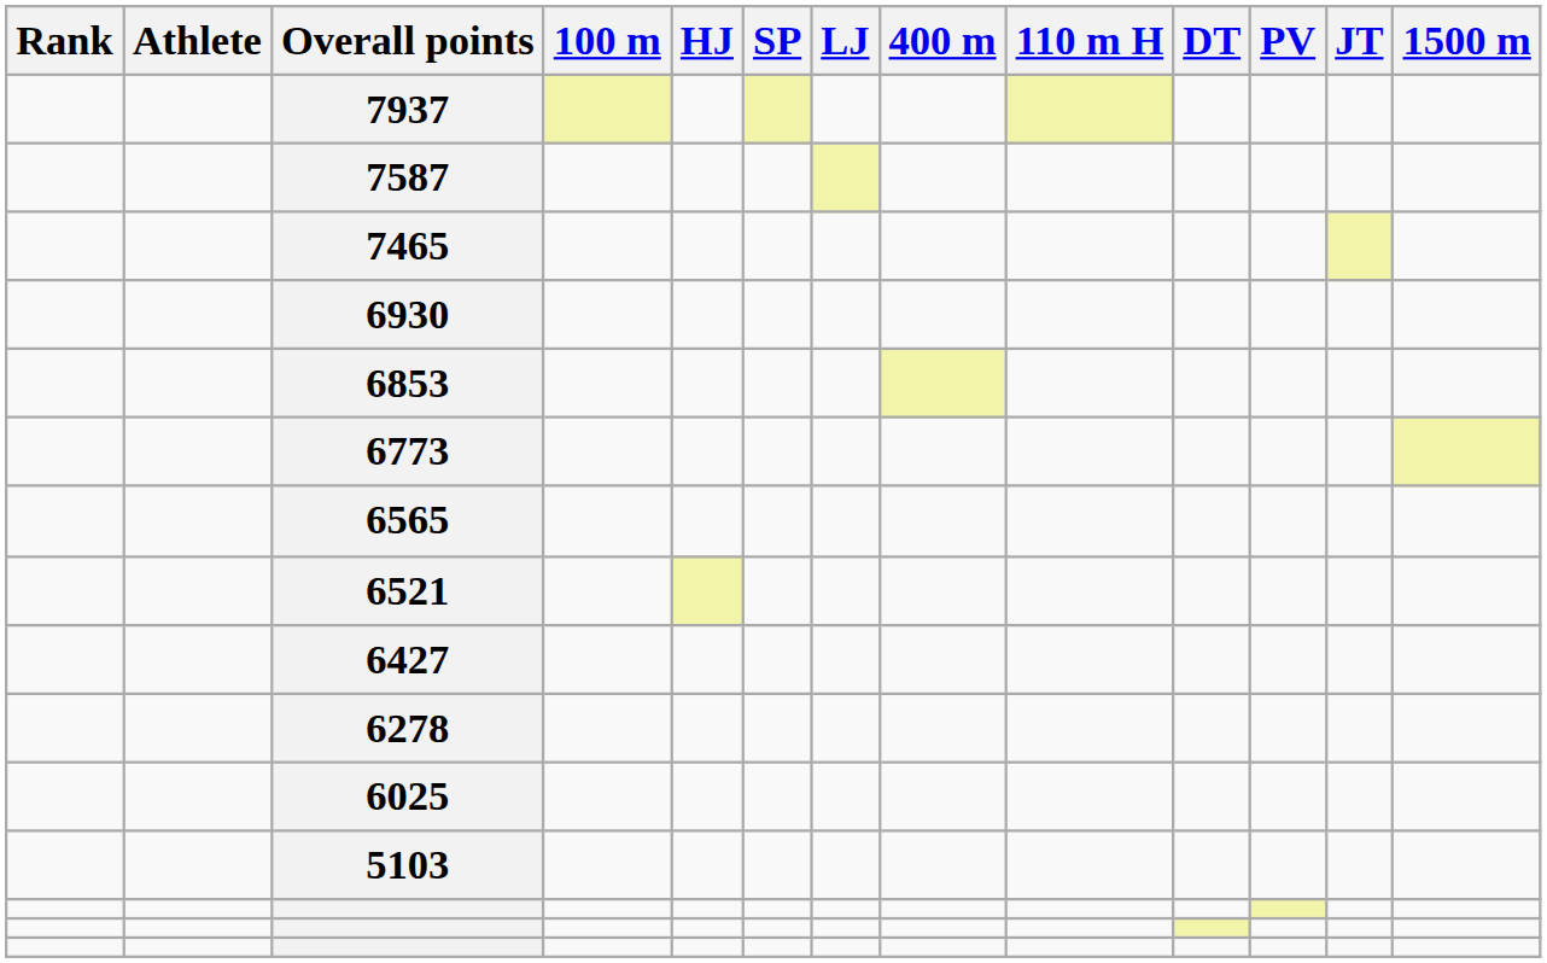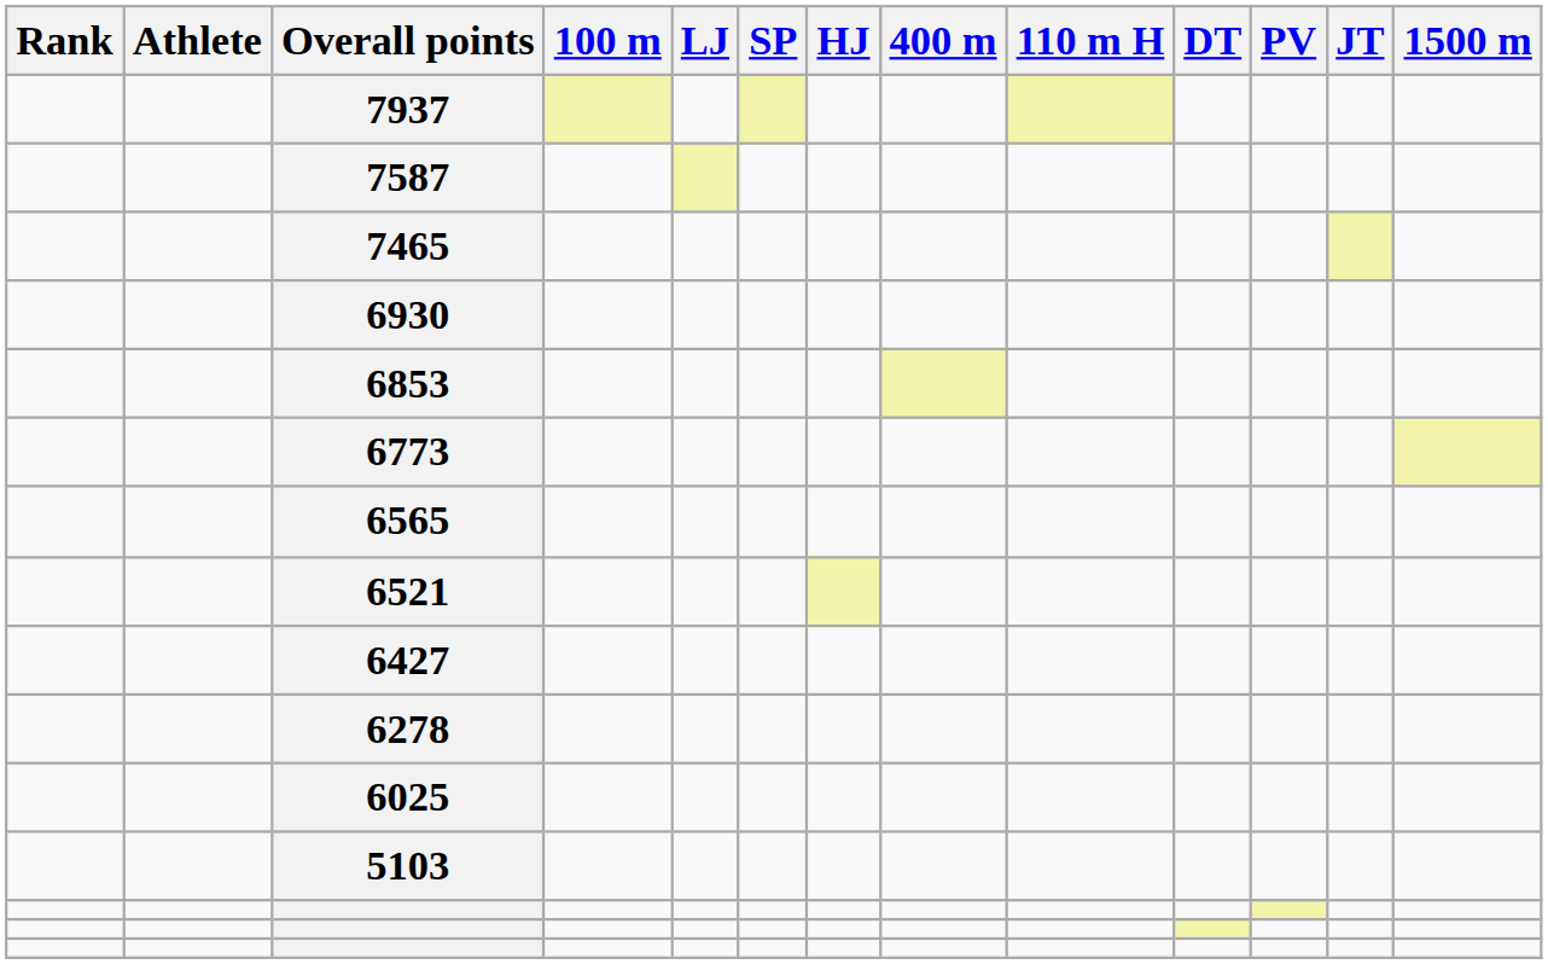columns swapped: LJ <-> HJ
